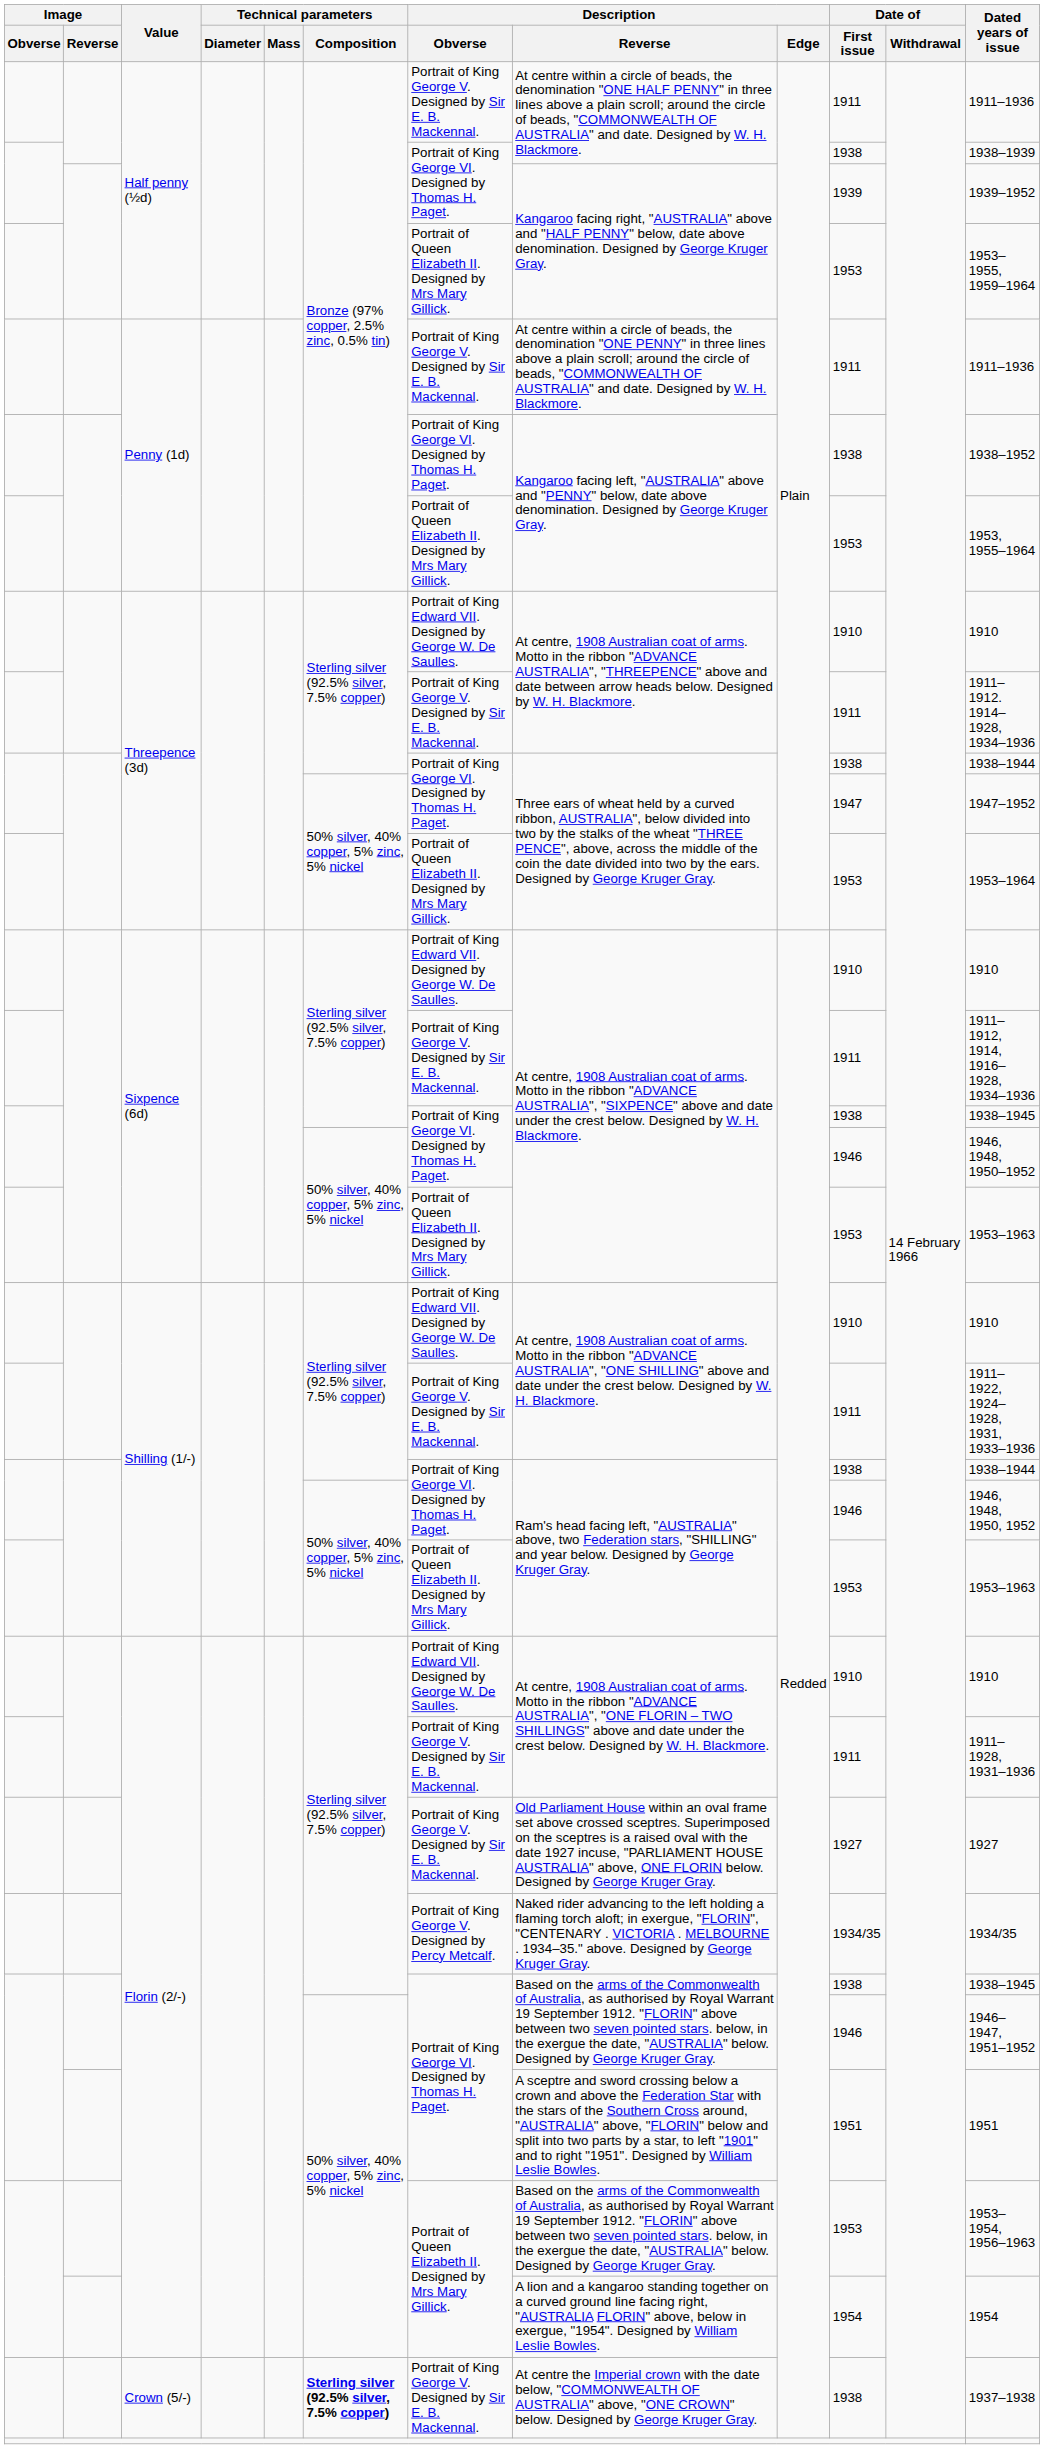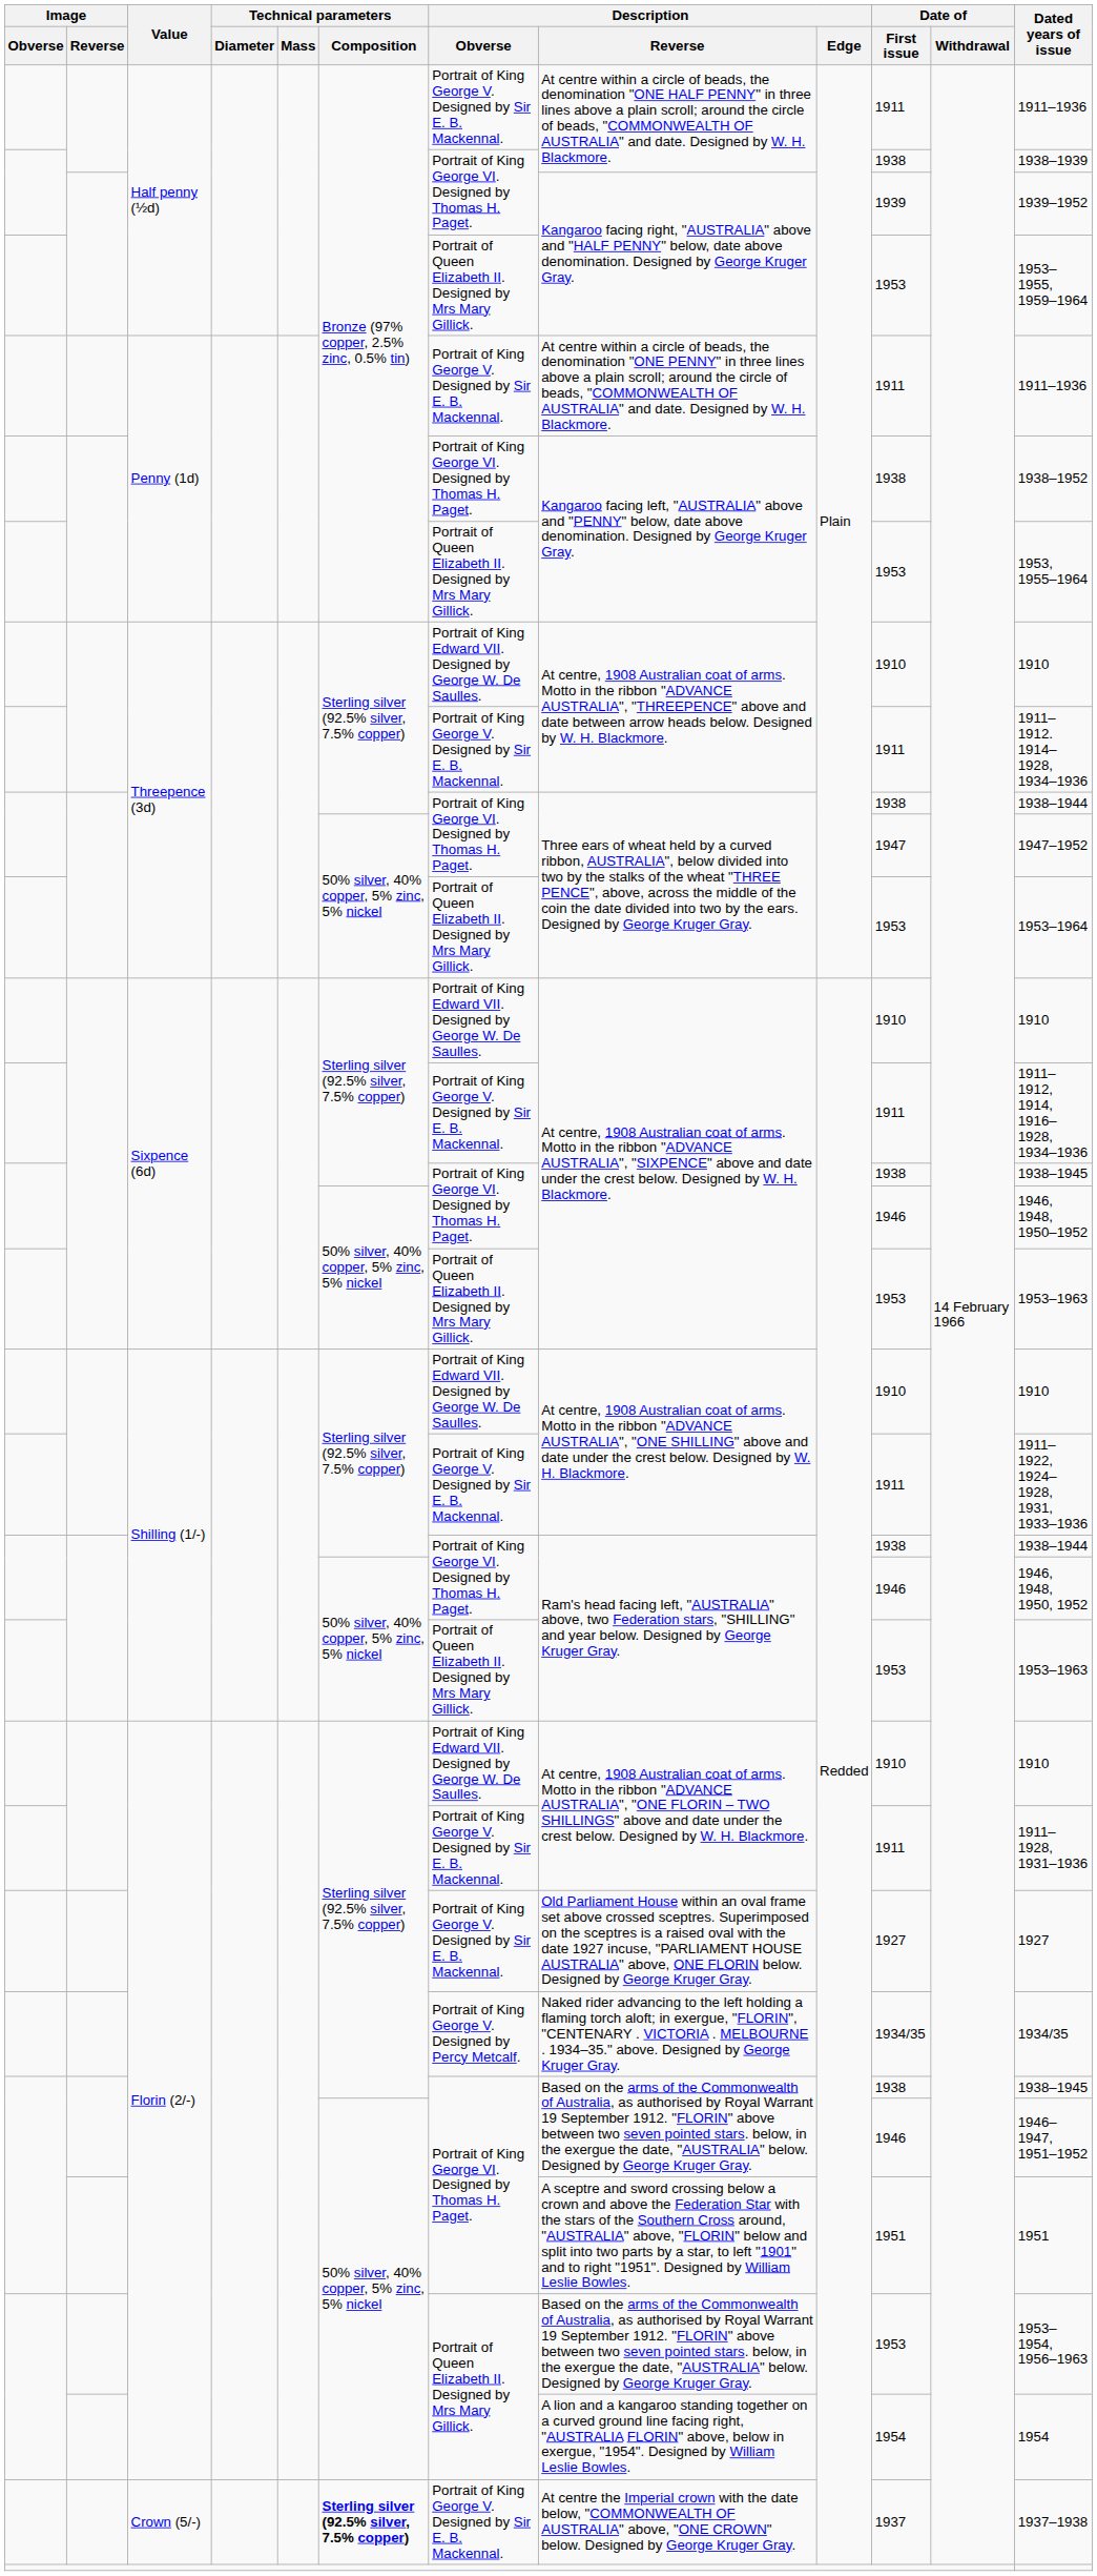Crown (5/-) | Date of / First issue: 1938 -> 1937
